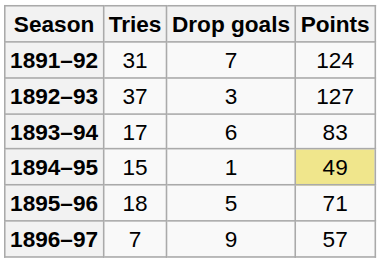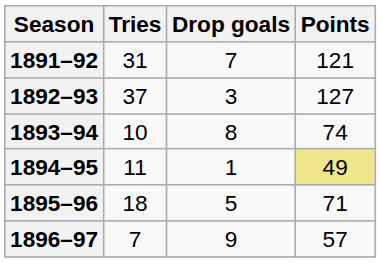1891–92 | Points: 124 -> 121
1893–94 | Tries: 17 -> 10
1893–94 | Drop goals: 6 -> 8
1893–94 | Points: 83 -> 74
1894–95 | Tries: 15 -> 11
